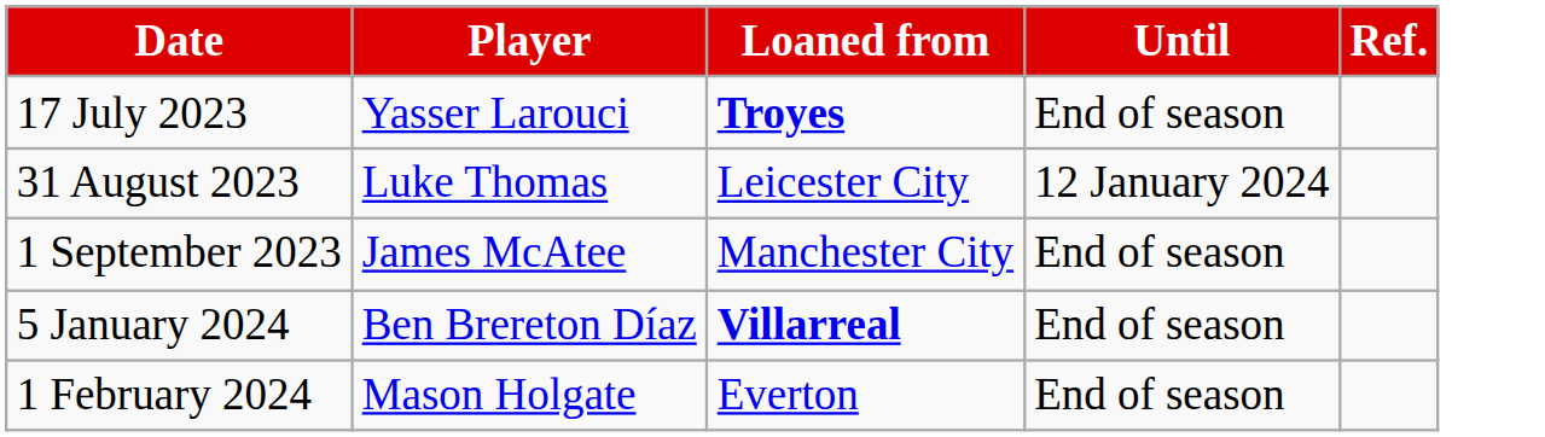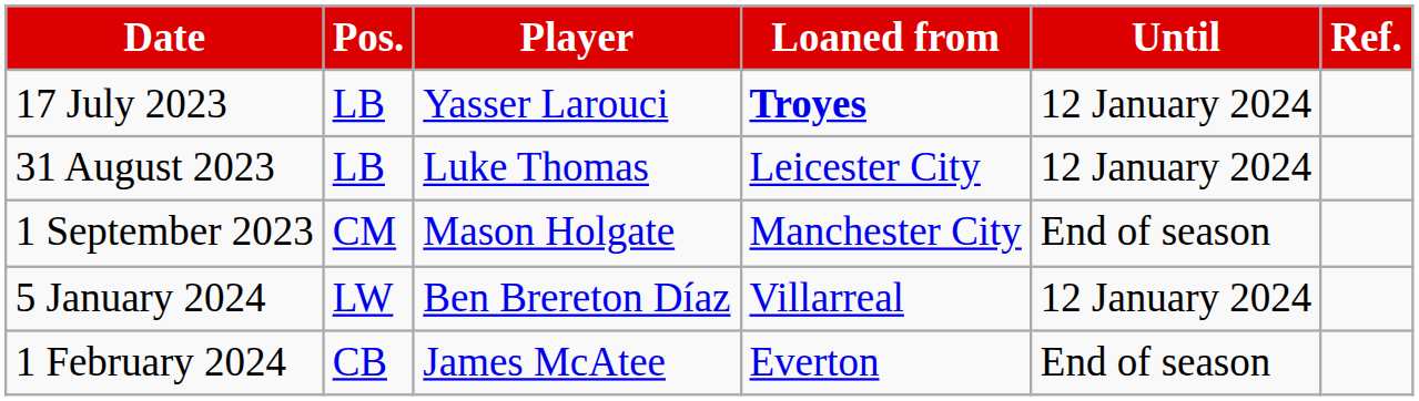+ column: Pos. | LB | LB | CM | LW | CB
17 July 2023 | Until: End of season -> 12 January 2024
1 September 2023 | Player: James McAtee -> Mason Holgate
5 January 2024 | Loaned from: bold -> normal
5 January 2024 | Until: End of season -> 12 January 2024
1 February 2024 | Player: Mason Holgate -> James McAtee
